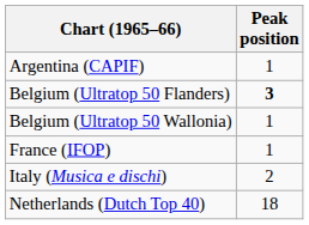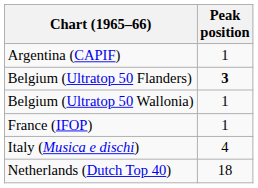Italy (Musica e dischi) | Peak position: 2 -> 4
